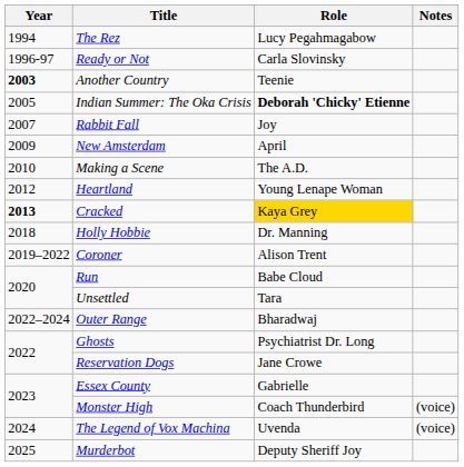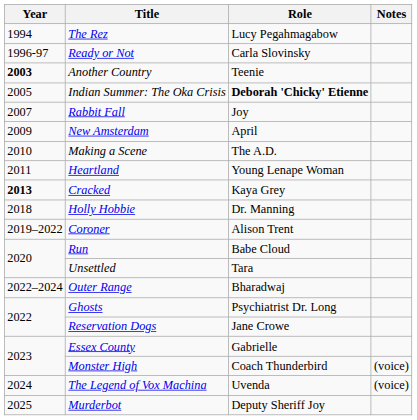Heartland | Year: 2012 -> 2011
Cracked | Role: gold background -> no background
